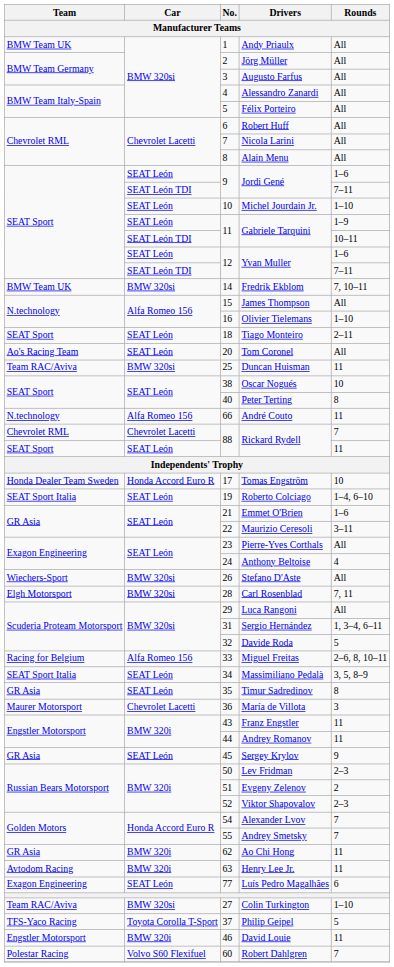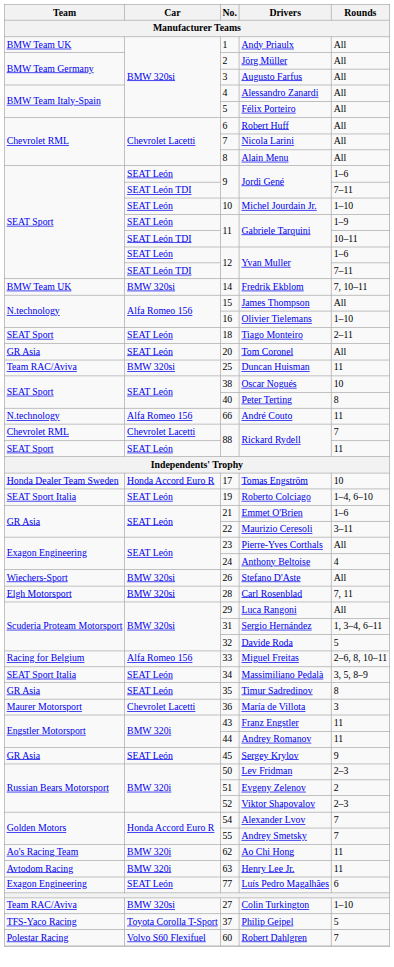Tom Coronel | Team: Ao's Racing Team -> GR Asia
Ao Chi Hong | Team: GR Asia -> Ao's Racing Team
- row: Engstler Motorsport | BMW 320i | 46 | David Louie | 11
